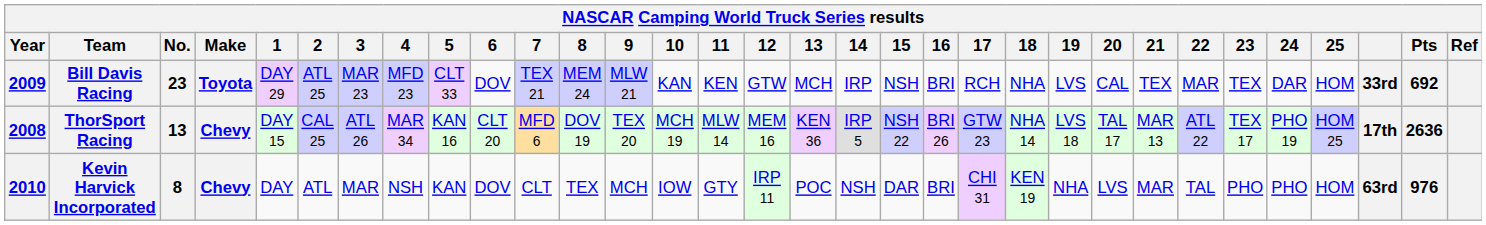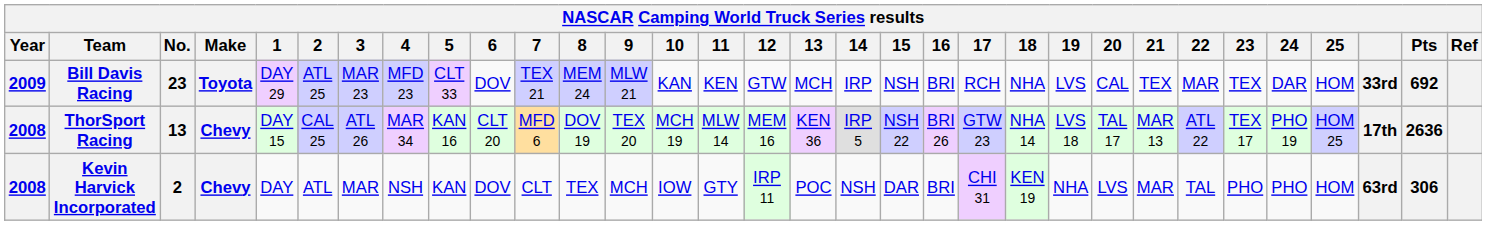Kevin Harvick Incorporated | Year: 2010 -> 2008
Kevin Harvick Incorporated | No.: 8 -> 2
Kevin Harvick Incorporated | Pts: 976 -> 306
